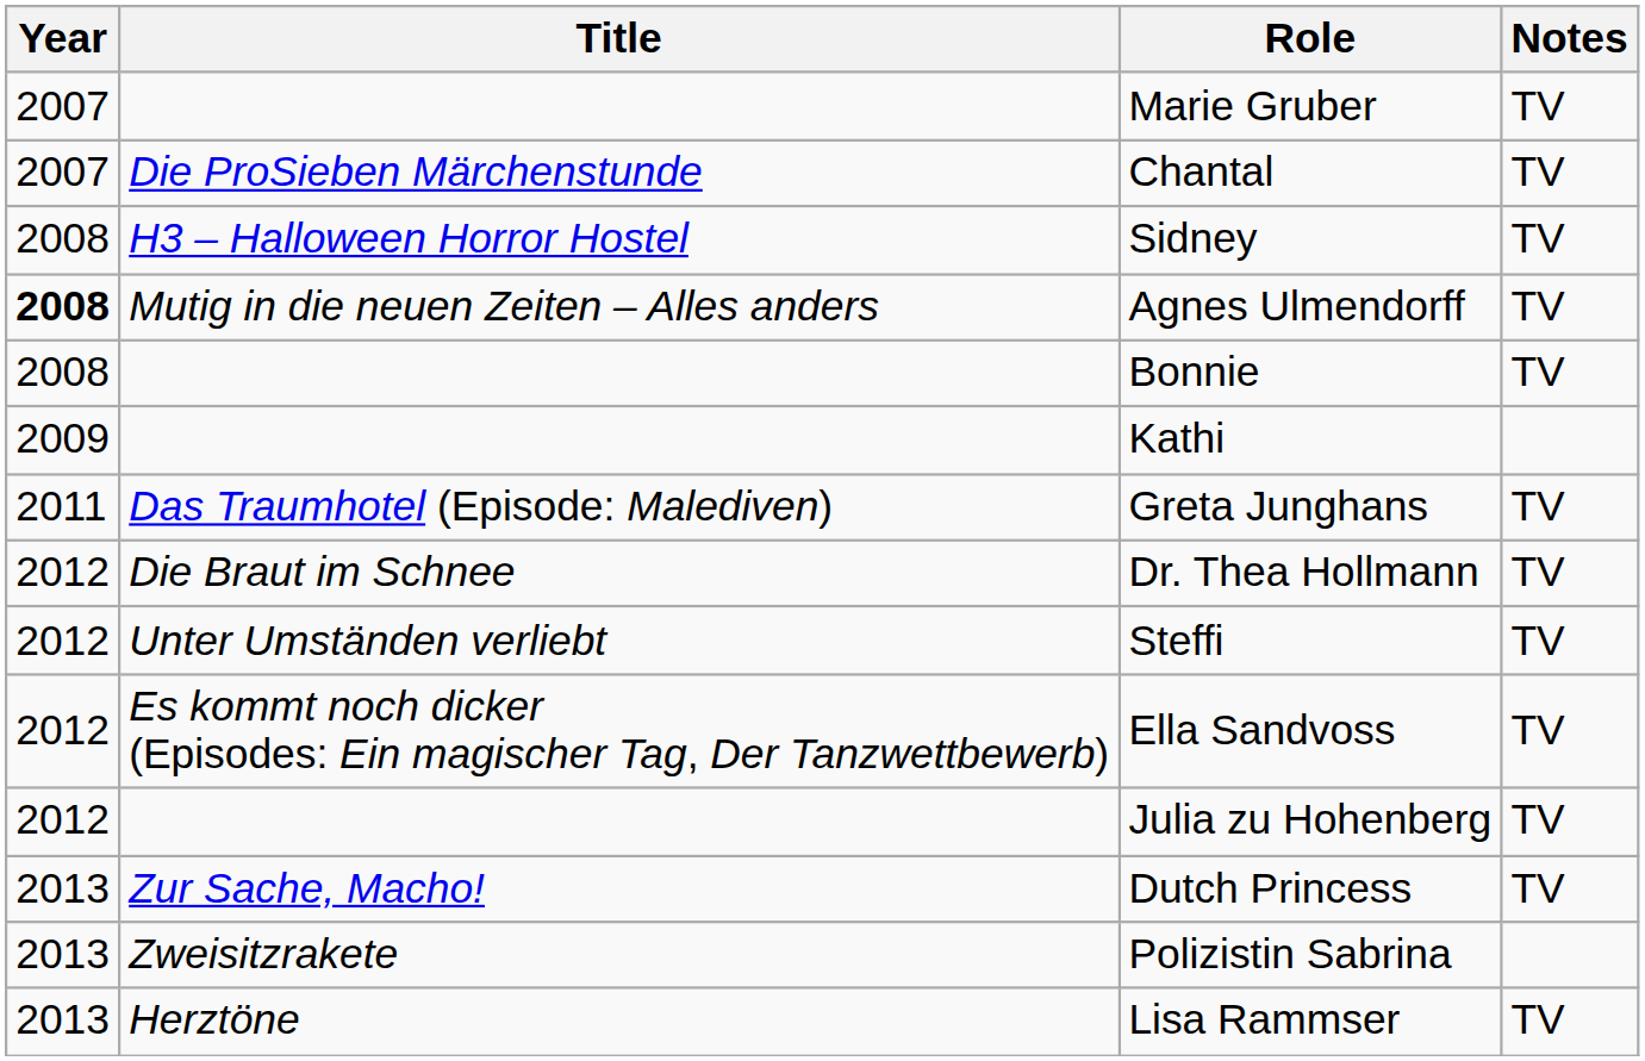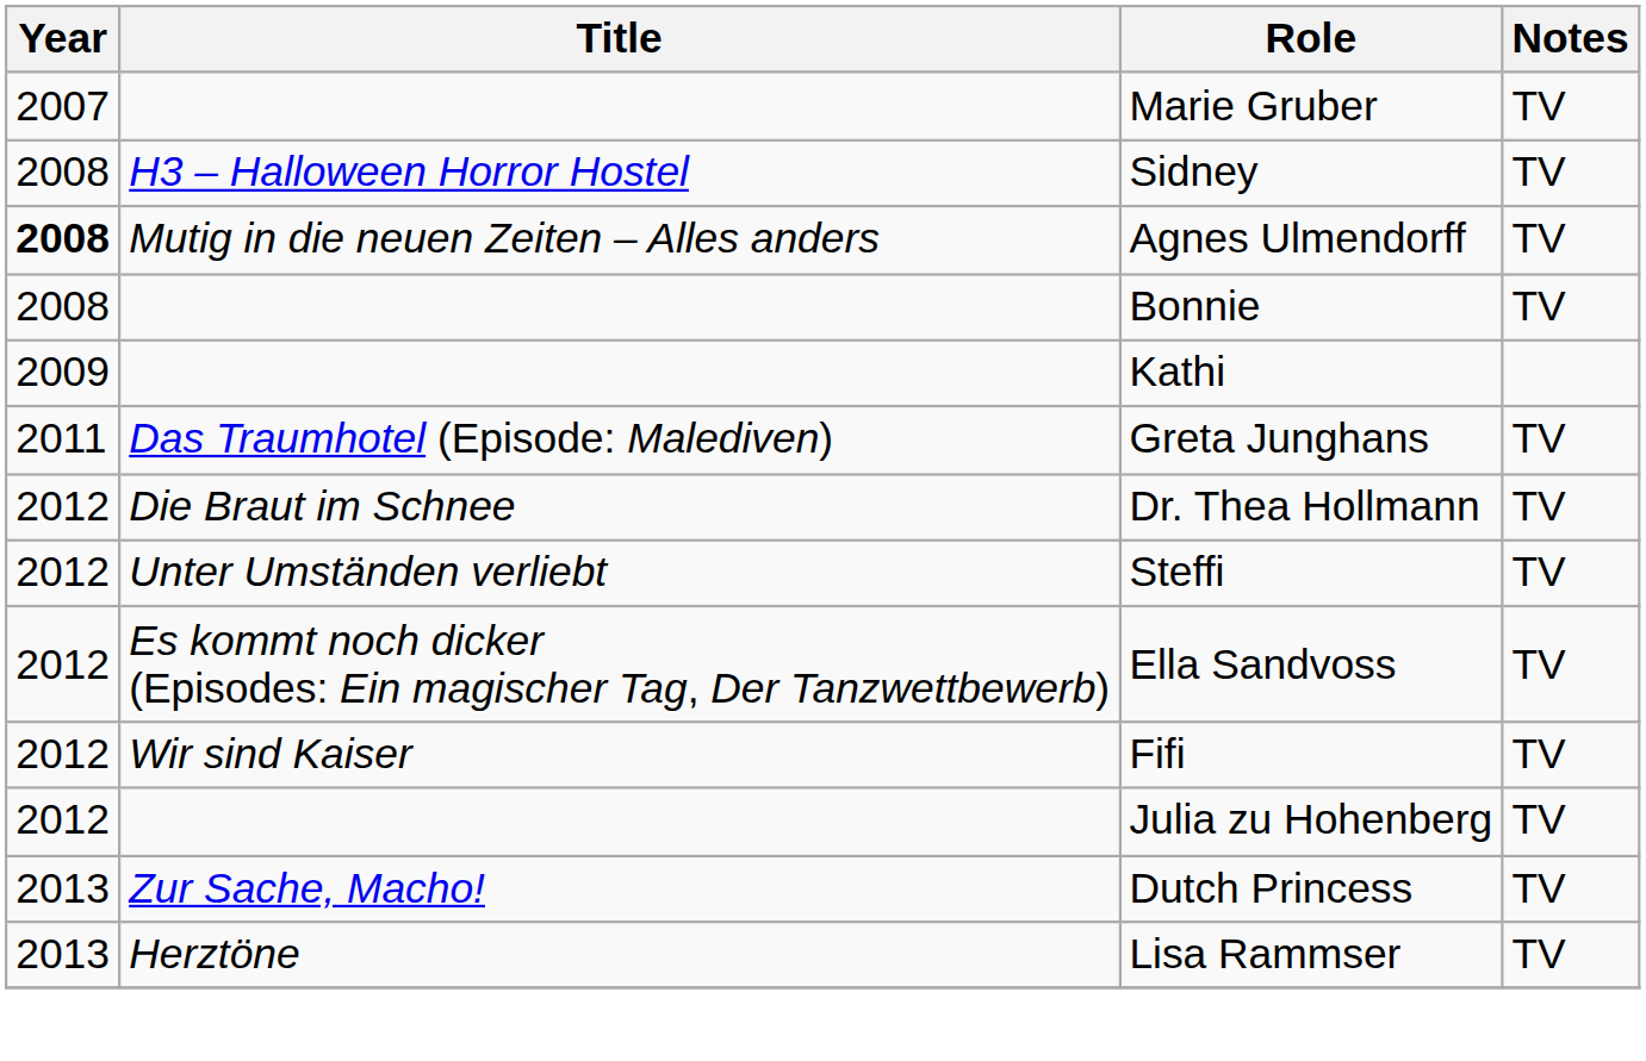- row: 2007 | Die ProSieben Märchenstunde | Chantal | TV
+ row: 2012 | Wir sind Kaiser | Fifi | TV
- row: 2013 | Zweisitzrakete | Polizistin Sabrina
